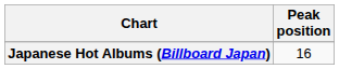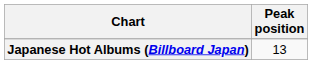Japanese Hot Albums (Billboard Japan) | Peak position: 16 -> 13
